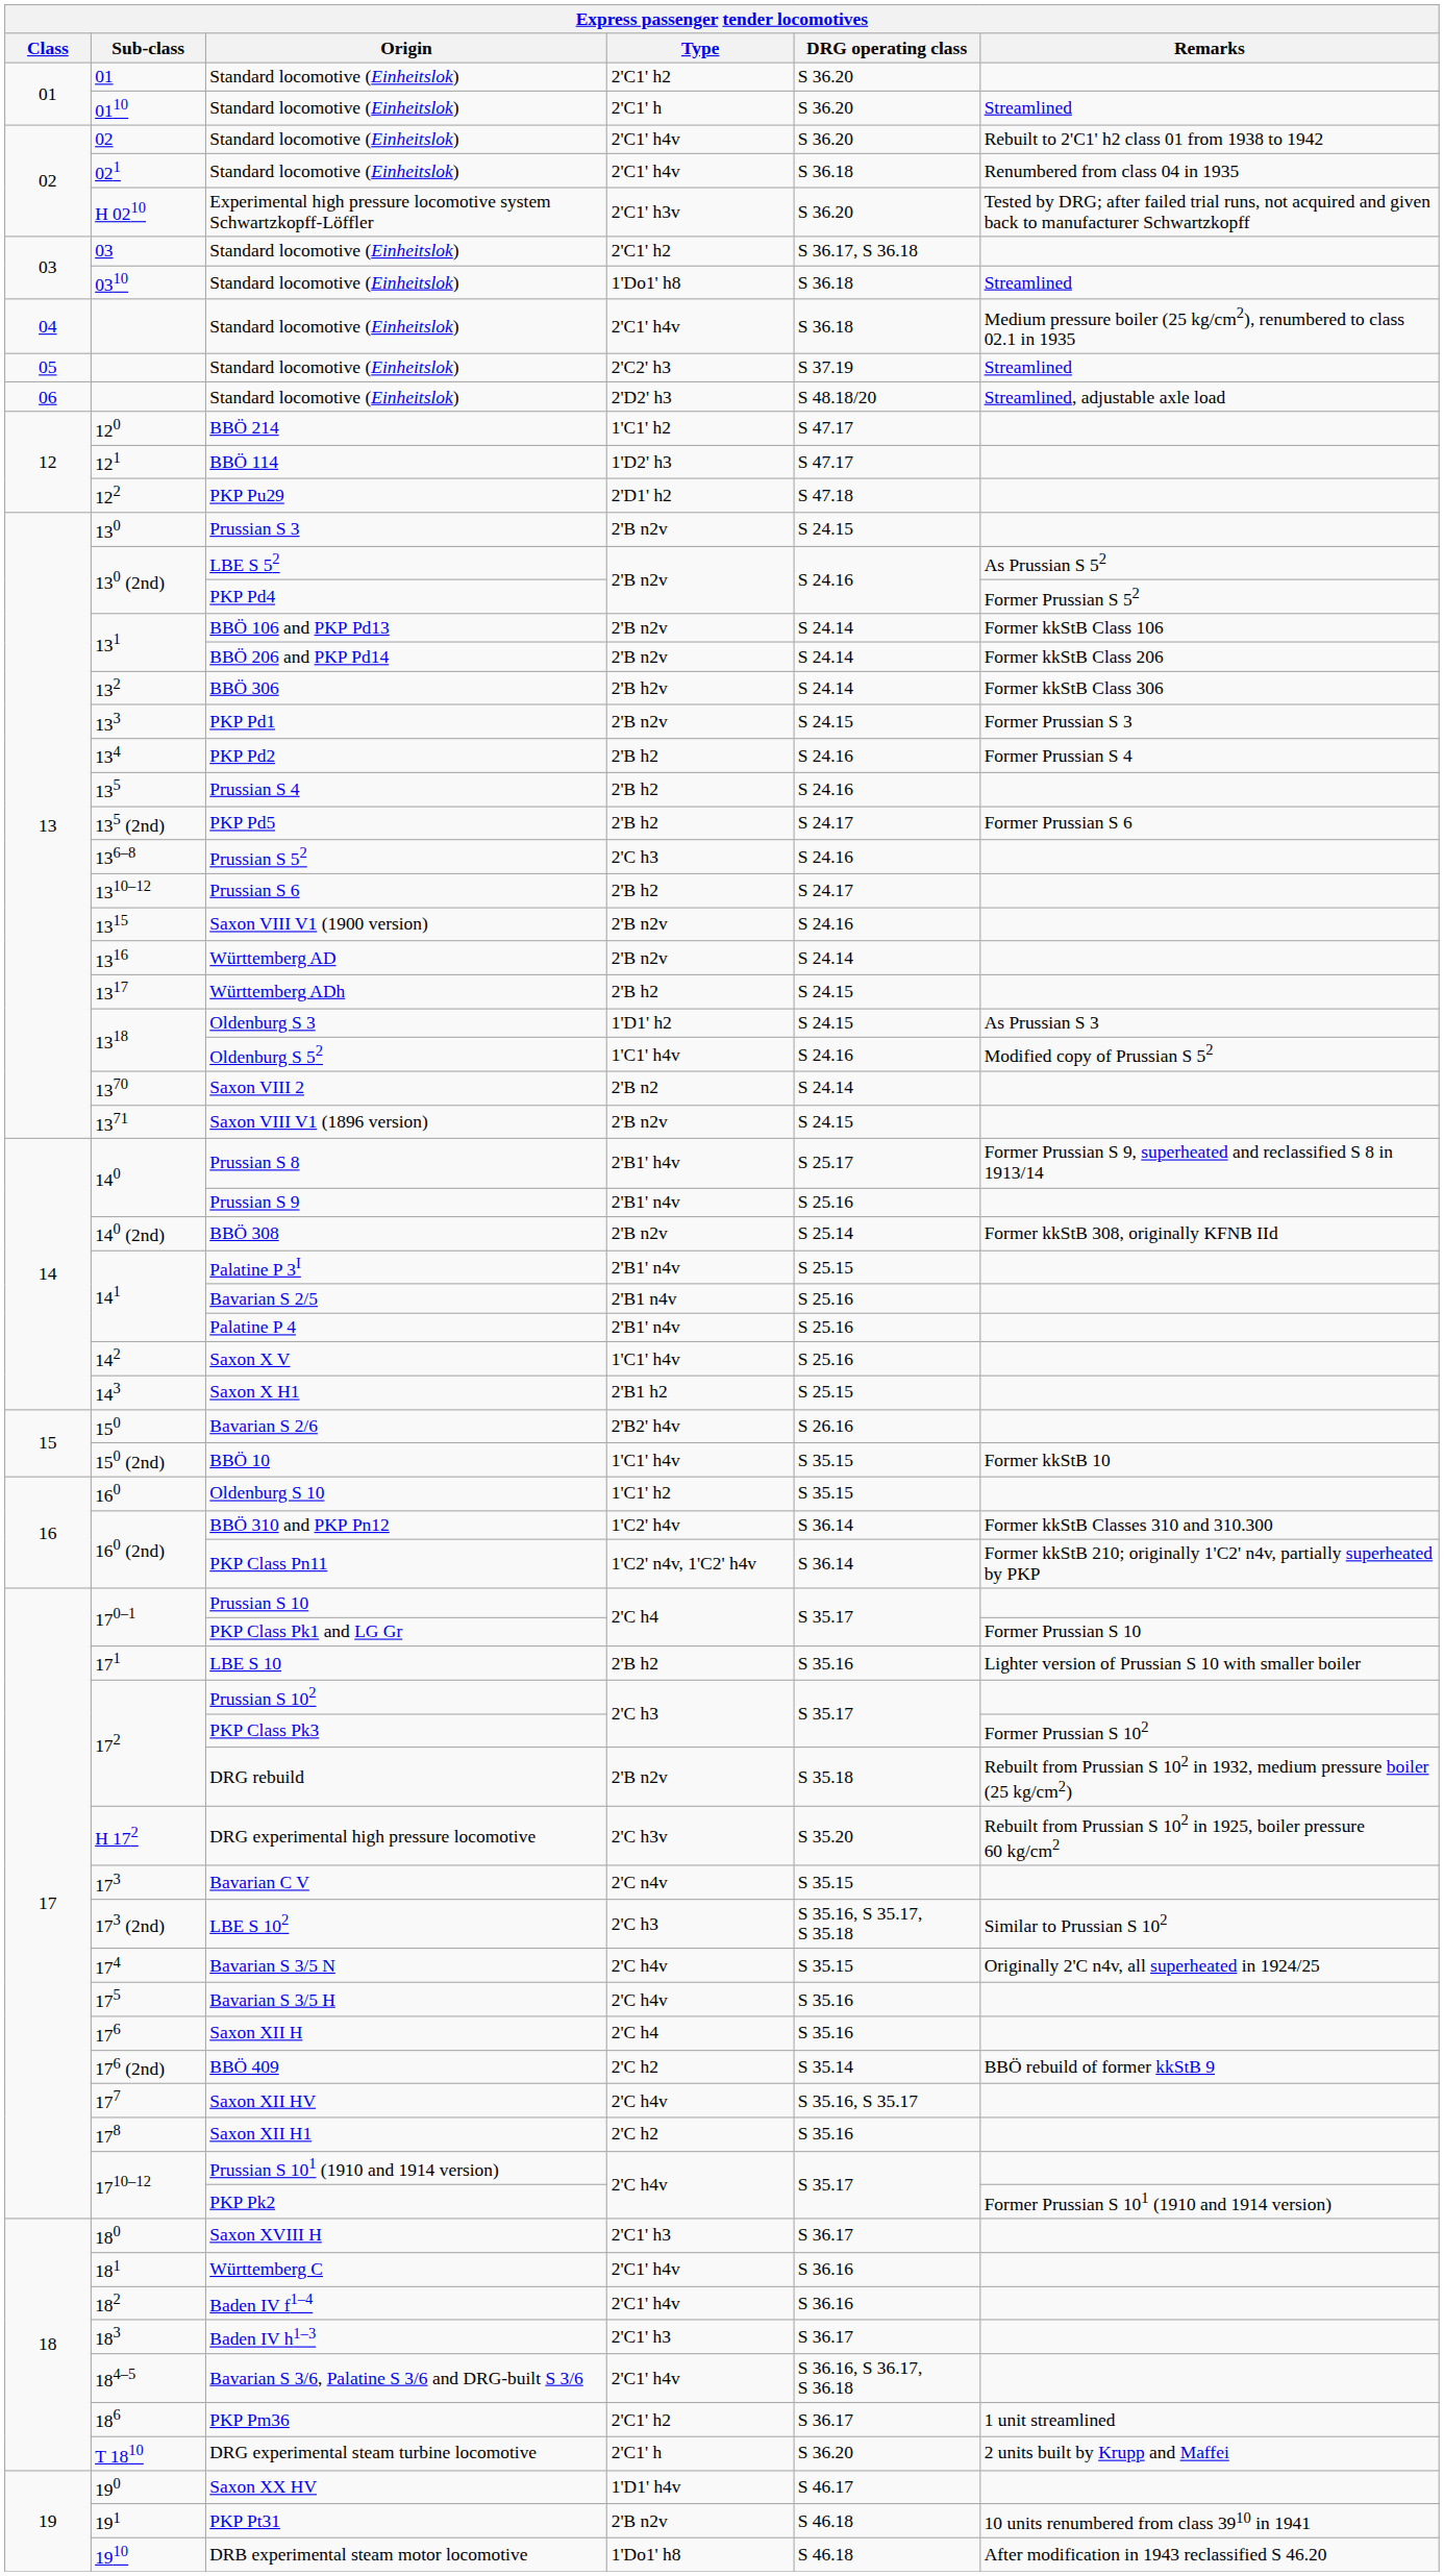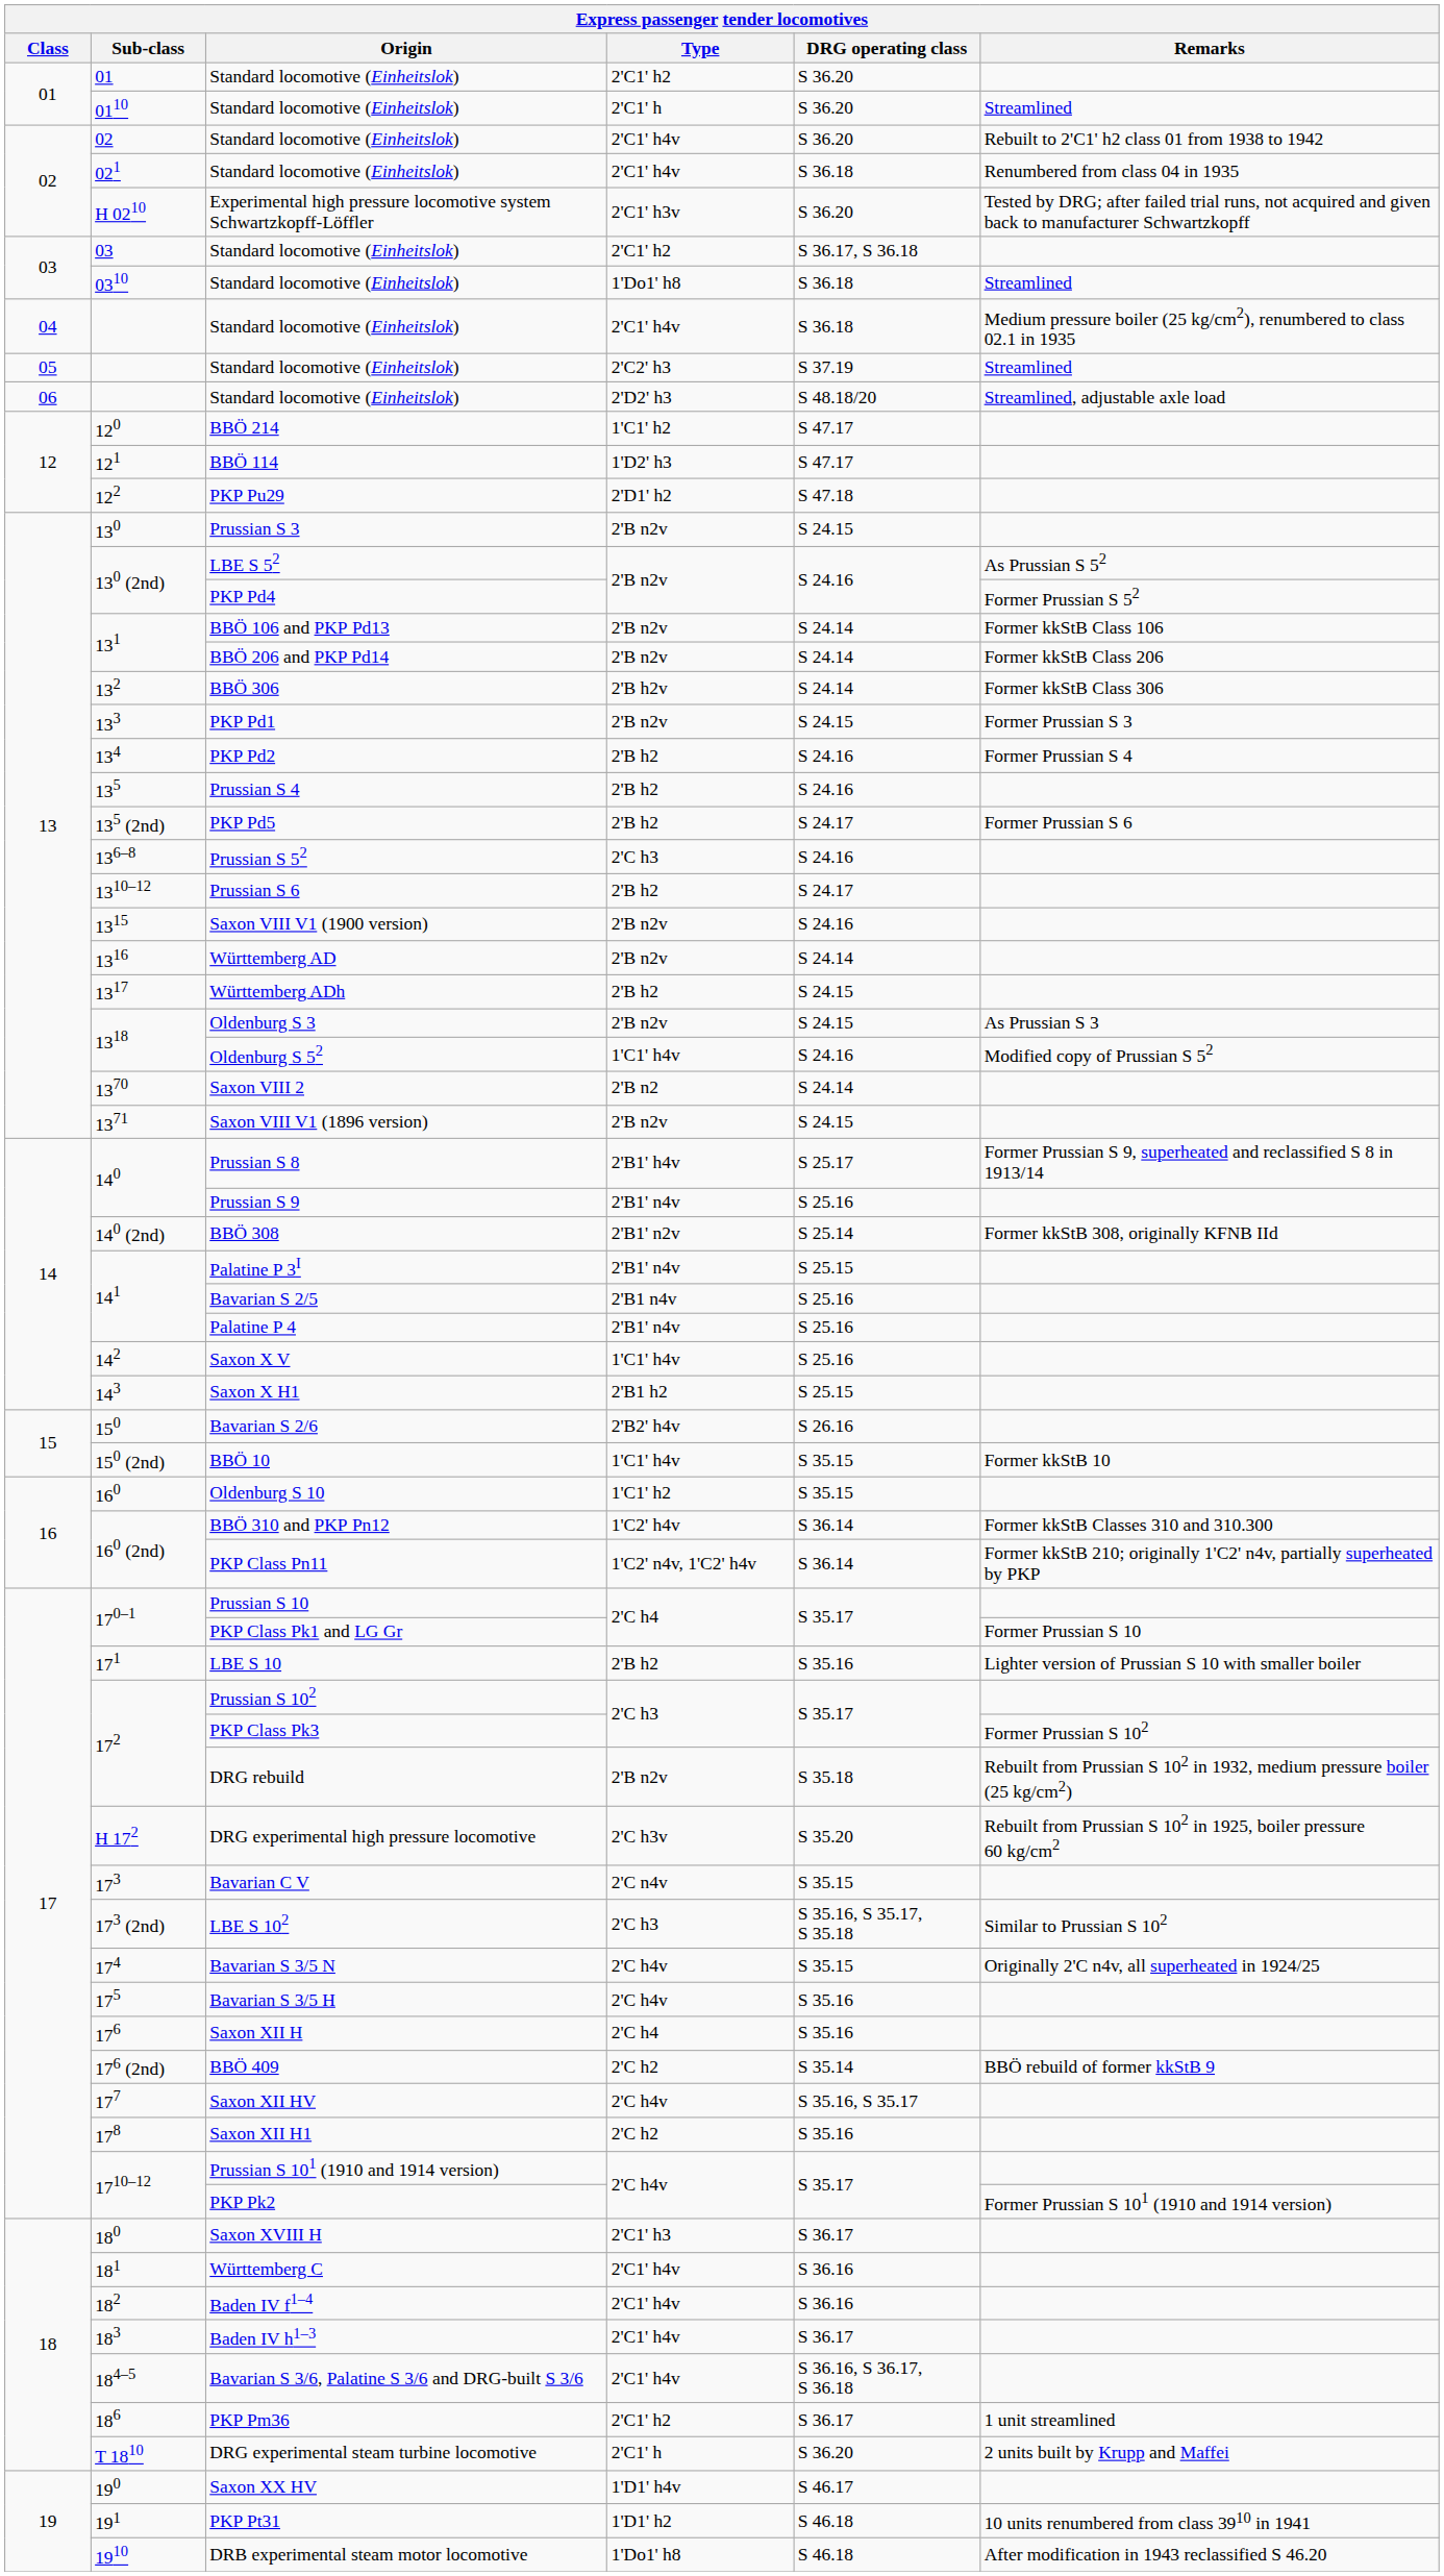Oldenburg S 3 | Type: 1'D1' h2 -> 2'B n2v
BBÖ 308 | Type: 2'B n2v -> 2'B1' n2v
Baden IV h1–3 | Type: 2'C1' h3 -> 2'C1' h4v
PKP Pt31 | Type: 2'B n2v -> 1'D1' h2
